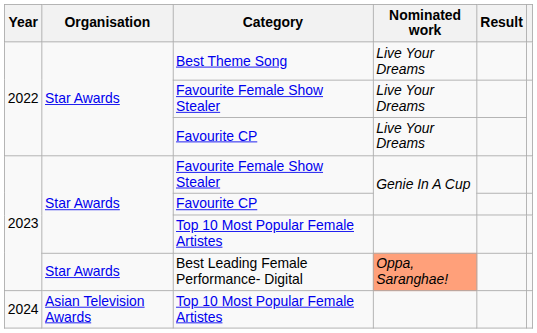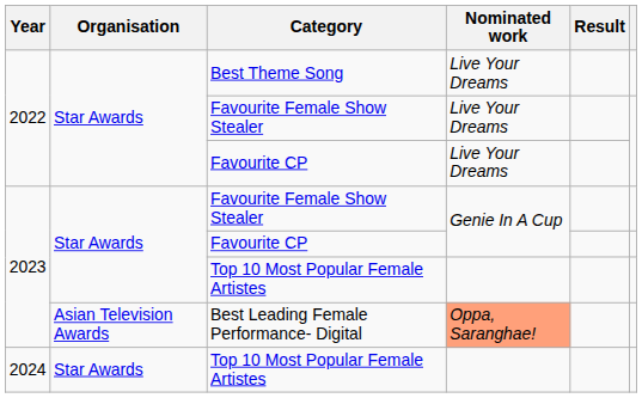Best Leading Female Performance- Digital | Organisation: Star Awards -> Asian Television Awards
2024 / Top 10 Most Popular Female Artistes | Organisation: Asian Television Awards -> Star Awards
